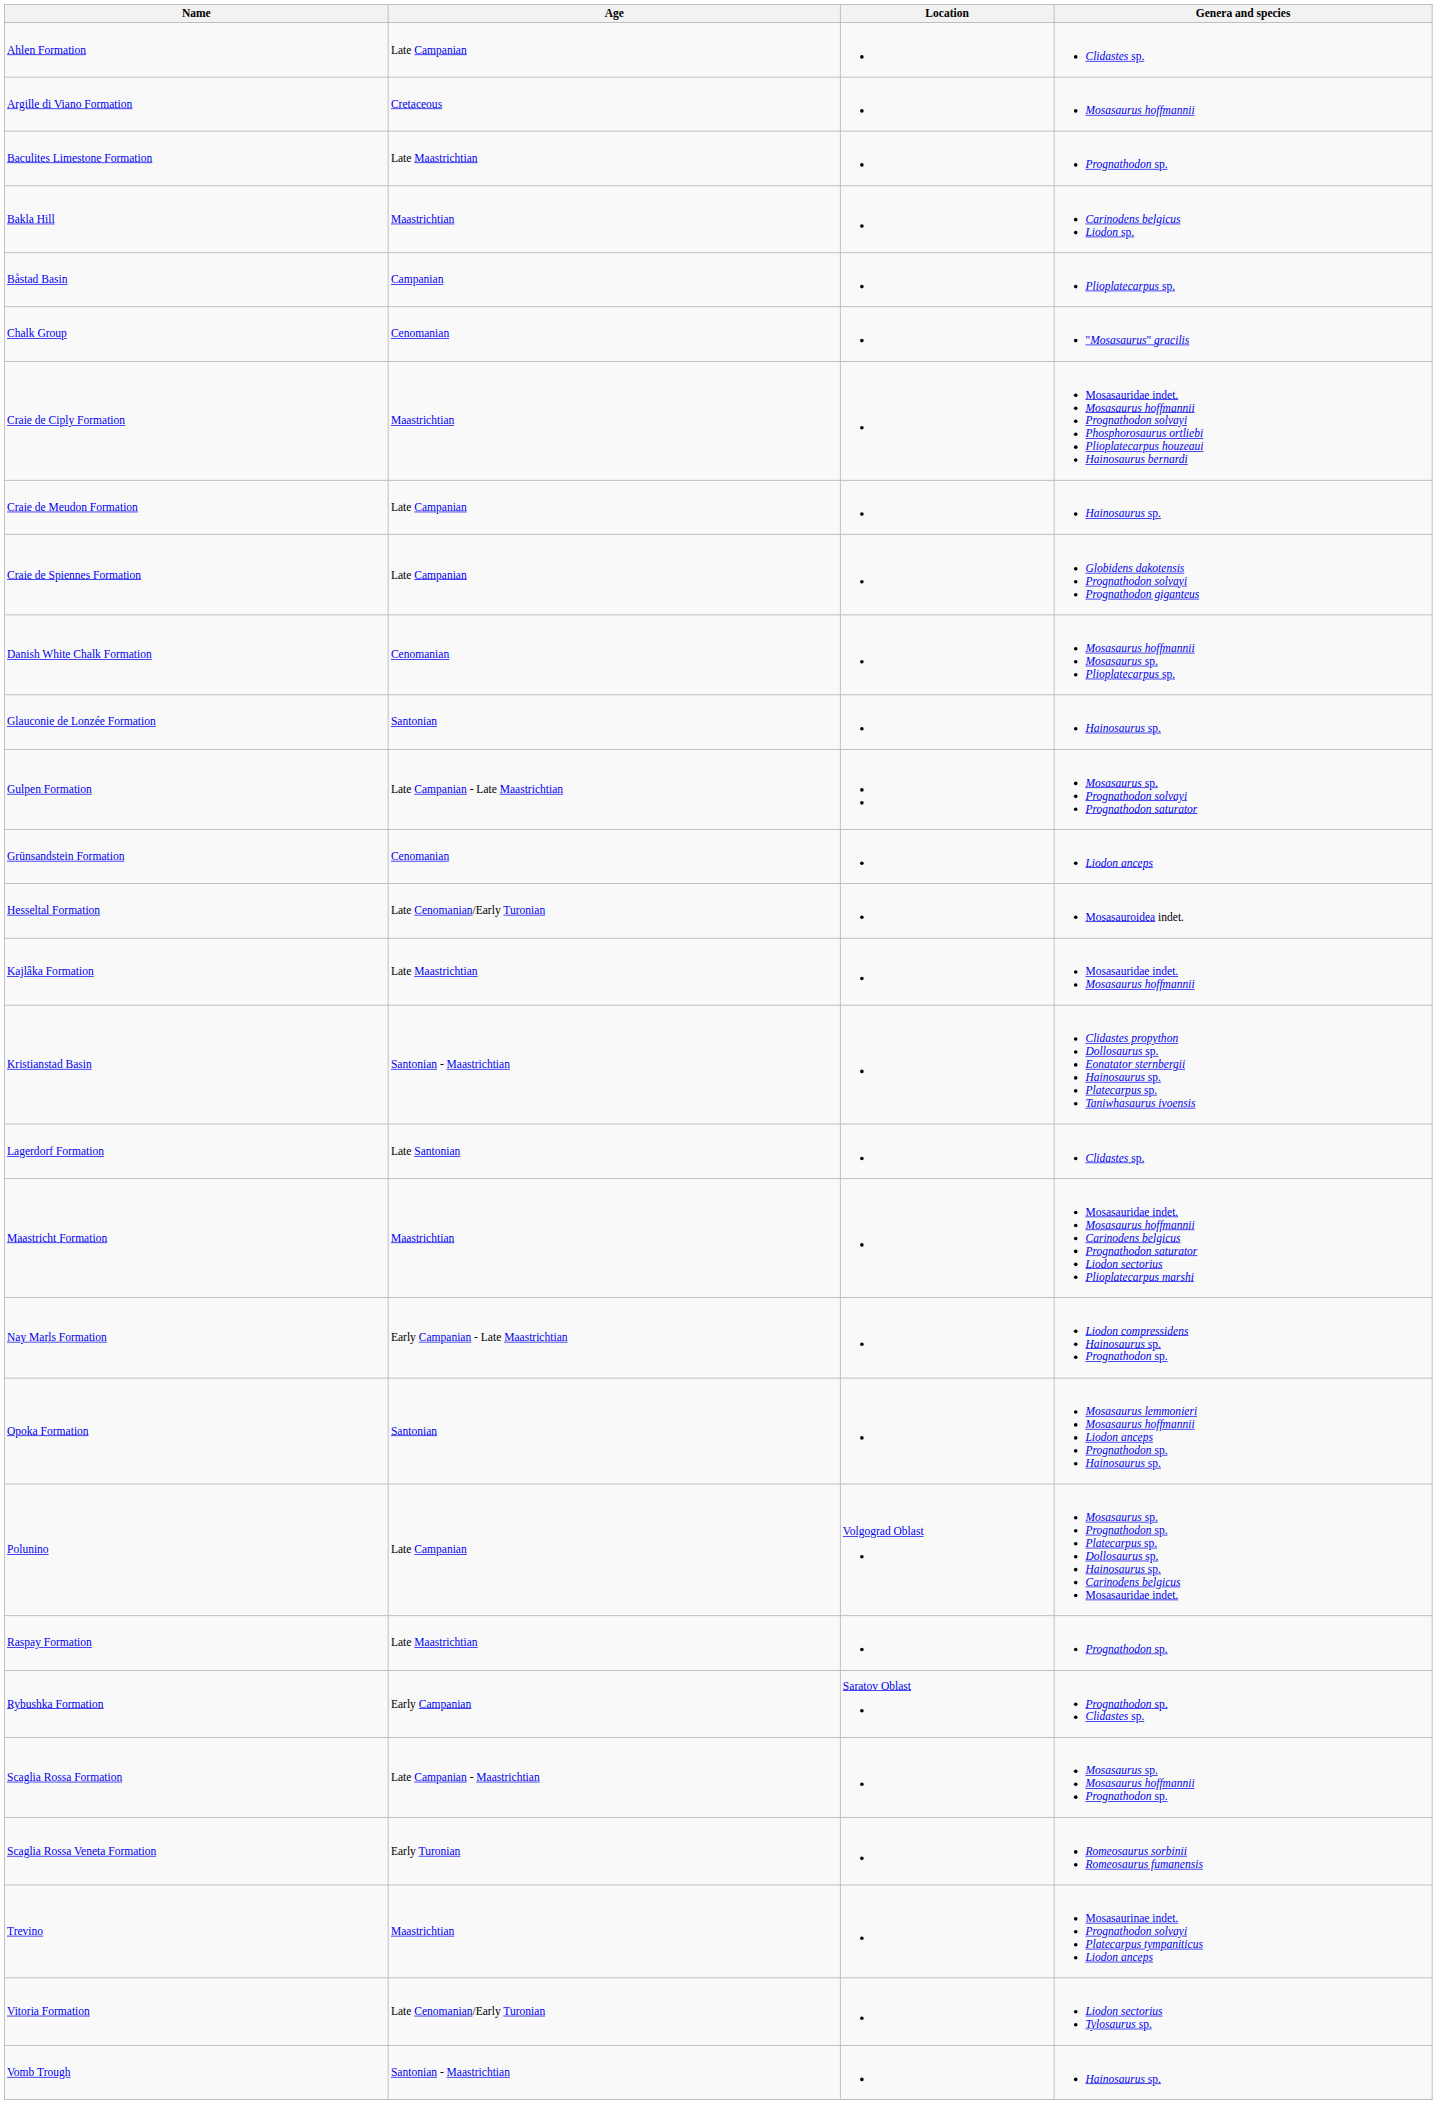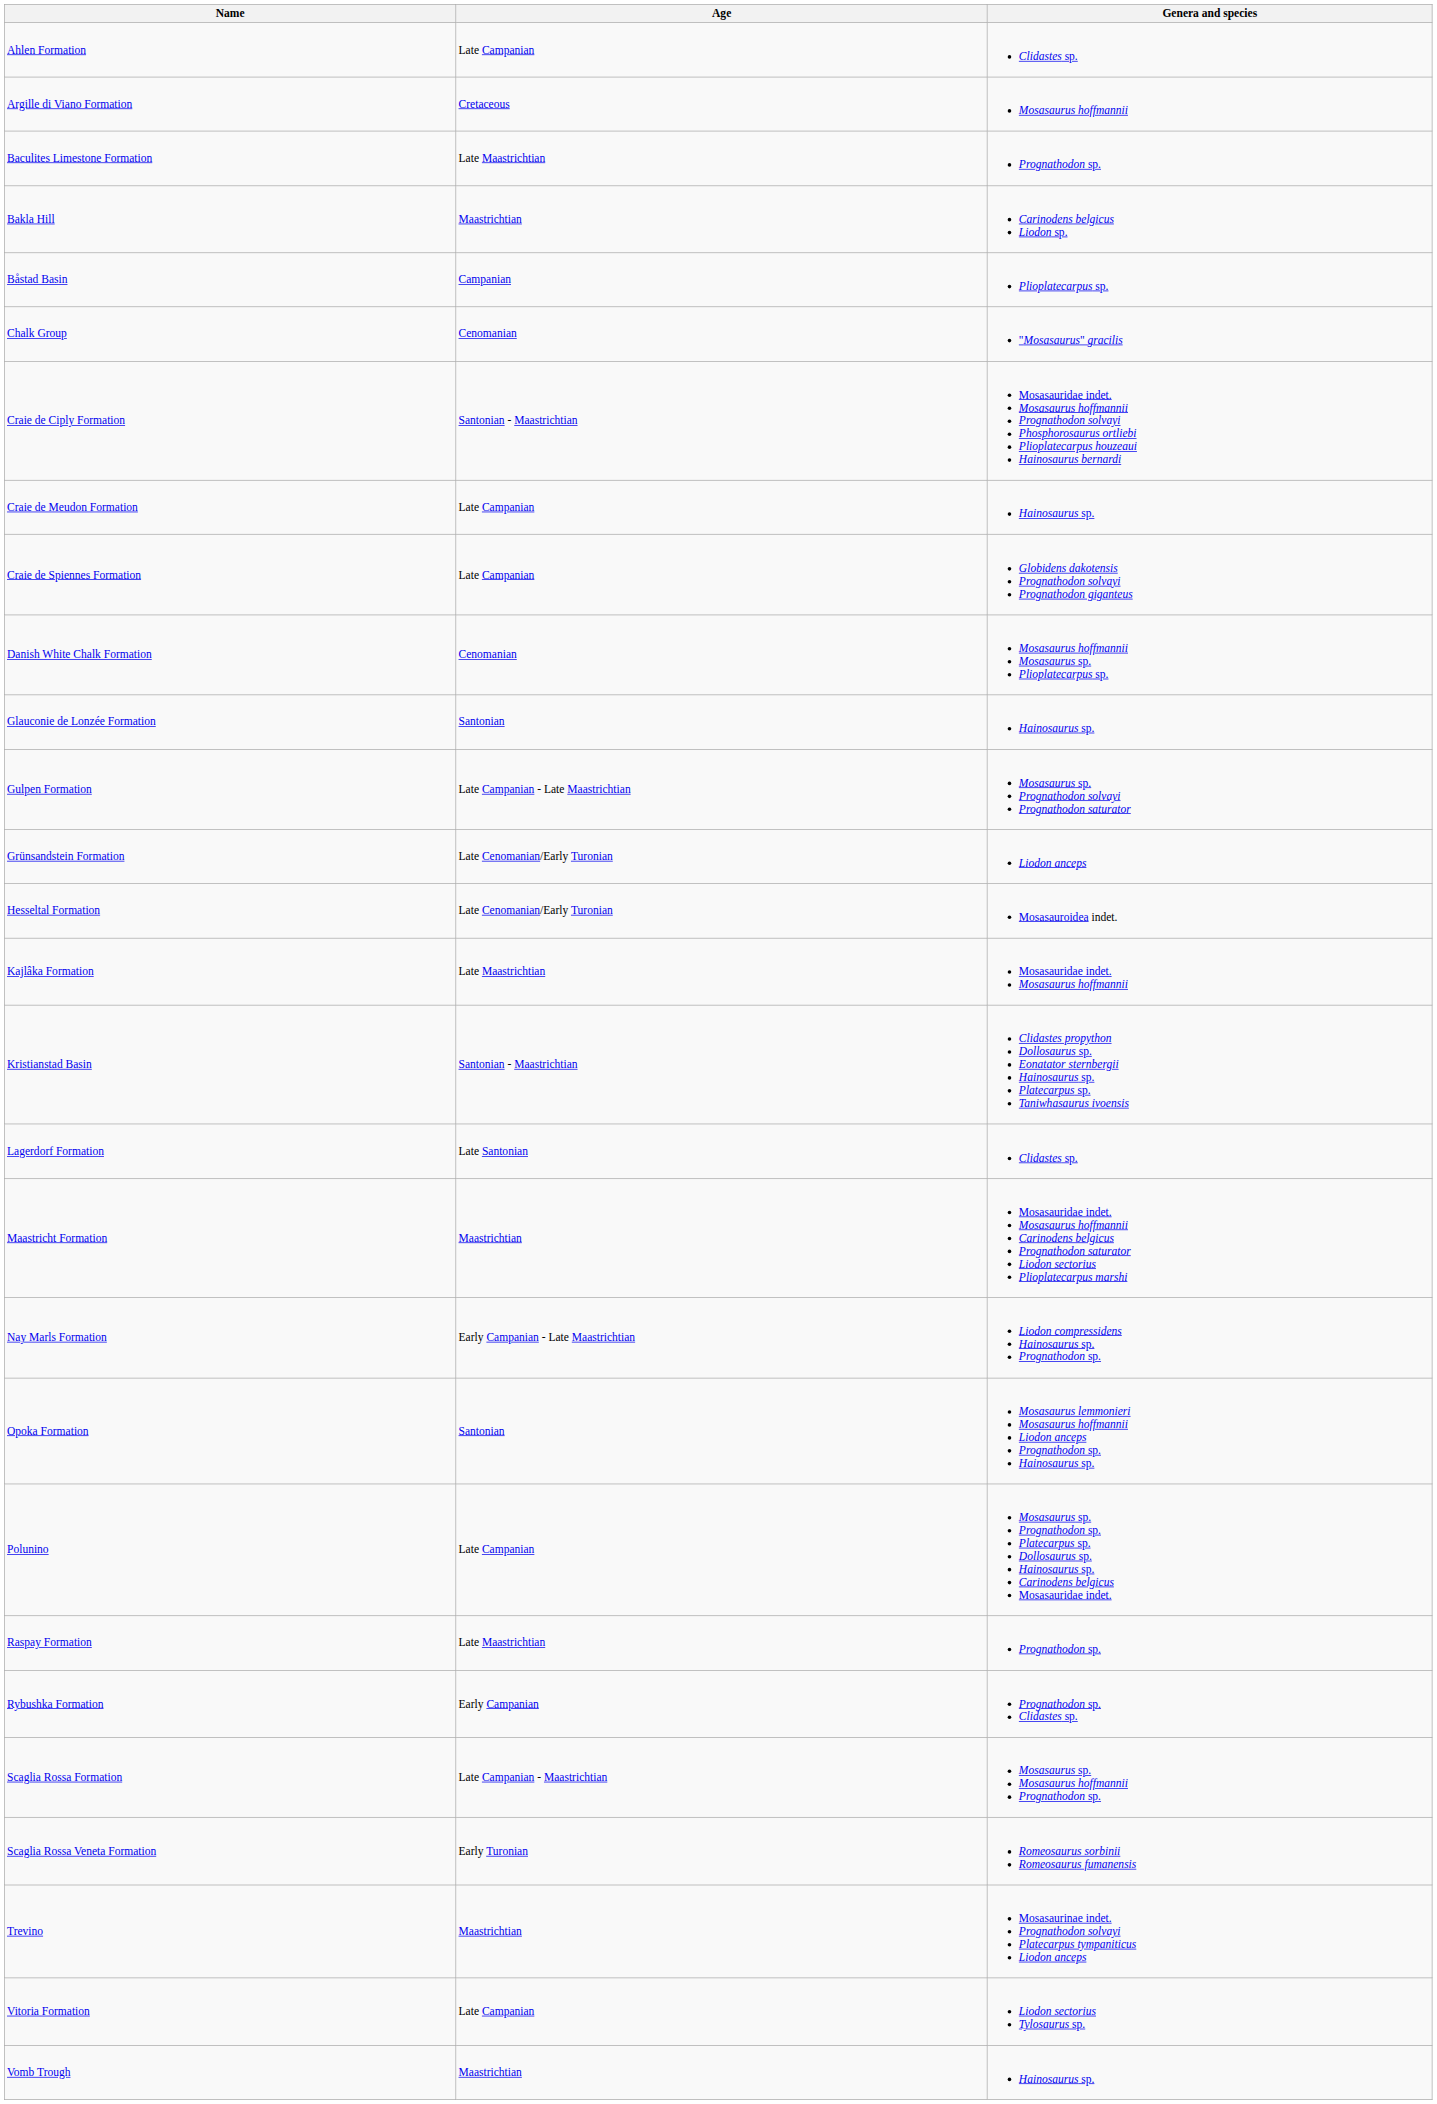- column: Location | Volgograd Oblast | Saratov Oblast
Craie de Ciply Formation | Age: Maastrichtian -> Santonian - Maastrichtian
Grünsandstein Formation | Age: Cenomanian -> Late Cenomanian/Early Turonian
Vitoria Formation | Age: Late Cenomanian/Early Turonian -> Late Campanian
Vomb Trough | Age: Santonian - Maastrichtian -> Maastrichtian
